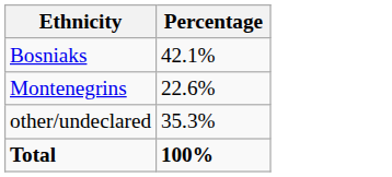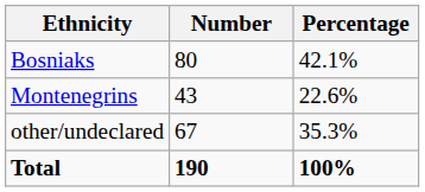+ column: Number | 80 | 43 | 67 | 190
